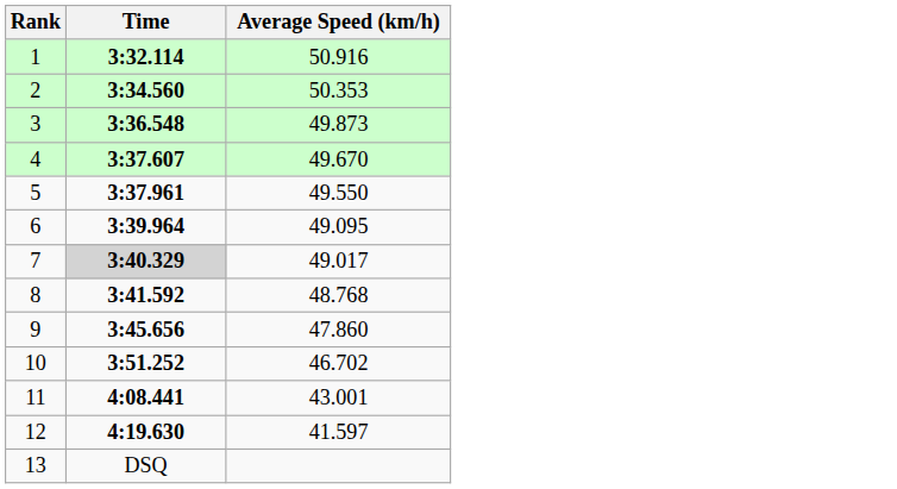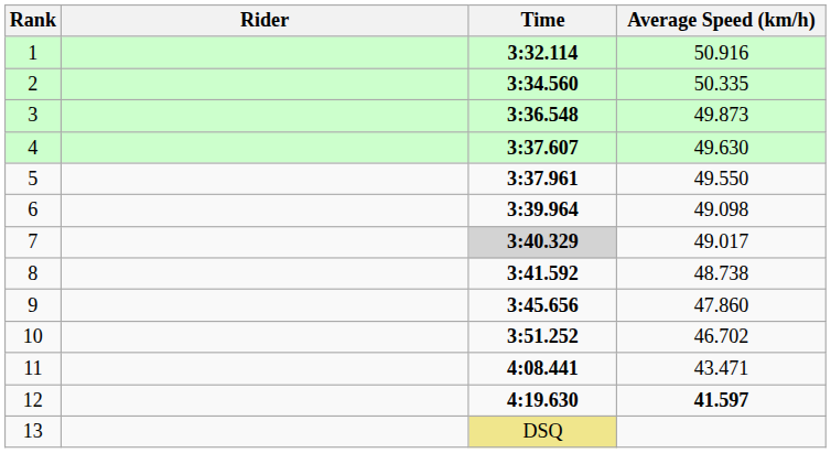+ column: Rider
2 | Average Speed (km/h): 50.353 -> 50.335
4 | Average Speed (km/h): 49.670 -> 49.630
6 | Average Speed (km/h): 49.095 -> 49.098
8 | Average Speed (km/h): 48.768 -> 48.738
11 | Average Speed (km/h): 43.001 -> 43.471
12 | Average Speed (km/h): normal -> bold
13 | Time: no background -> khaki background
